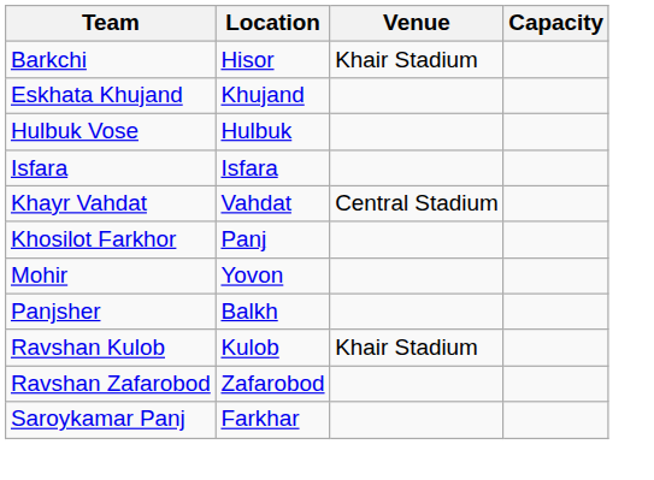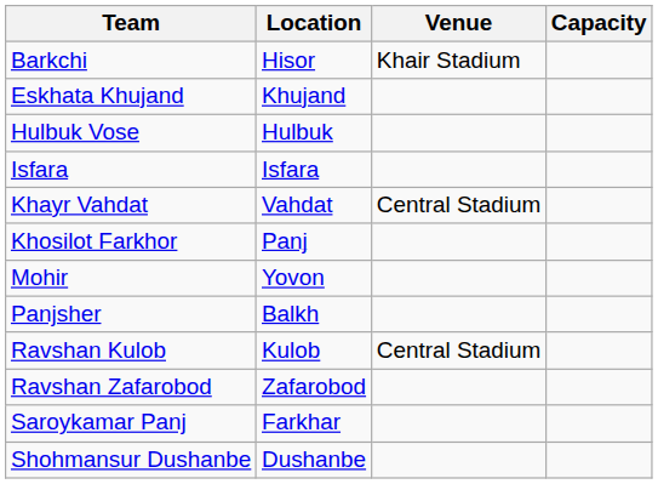Ravshan Kulob | Venue: Khair Stadium -> Central Stadium
+ row: Shohmansur Dushanbe | Dushanbe
